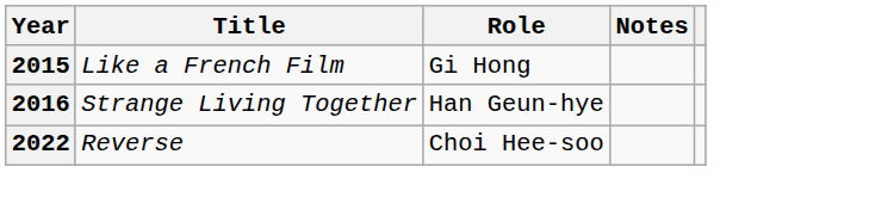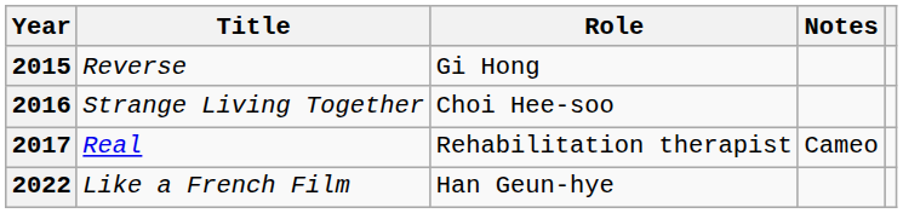2015 | Title: Like a French Film -> Reverse
2016 | Role: Han Geun-hye -> Choi Hee-soo
+ row: 2017 | Real | Rehabilitation therapist | Cameo
2022 | Title: Reverse -> Like a French Film
2022 | Role: Choi Hee-soo -> Han Geun-hye
